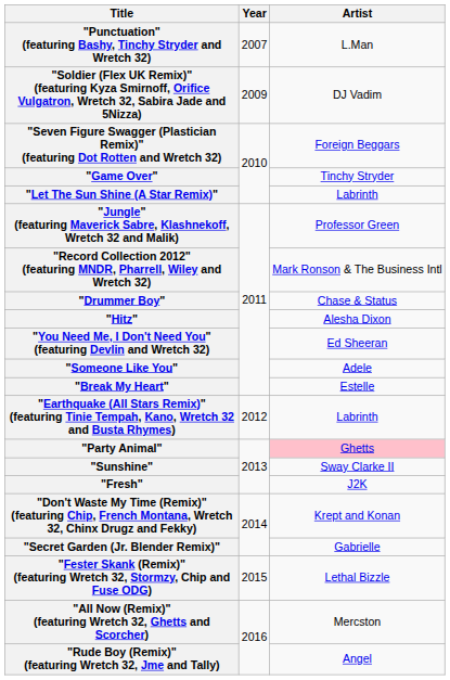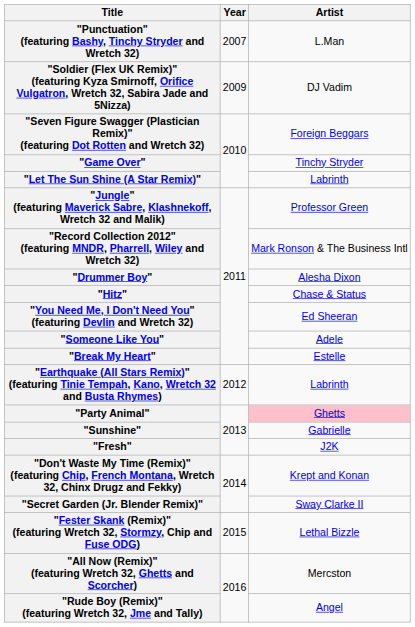"Drummer Boy" | Artist: Chase & Status -> Alesha Dixon
"Hitz" | Artist: Alesha Dixon -> Chase & Status
"Sunshine" | Artist: Sway Clarke II -> Gabrielle
"Secret Garden (Jr. Blender Remix)" | Artist: Gabrielle -> Sway Clarke II
